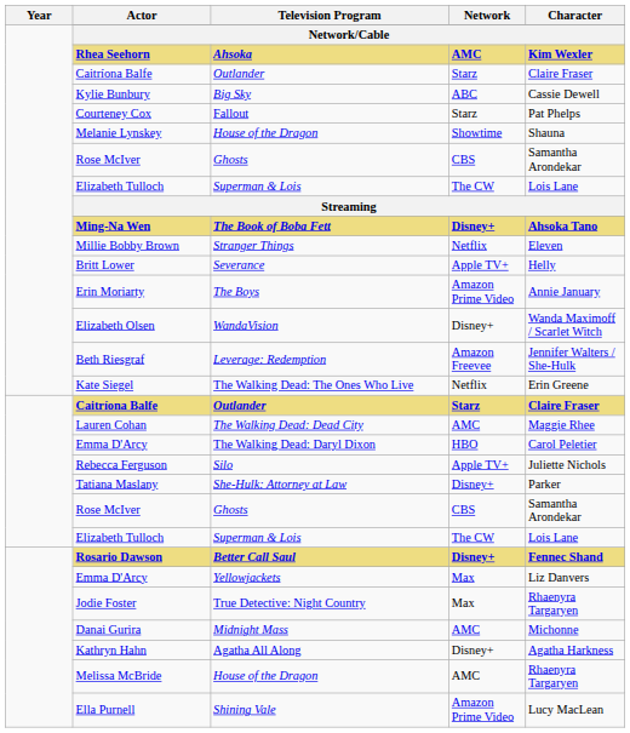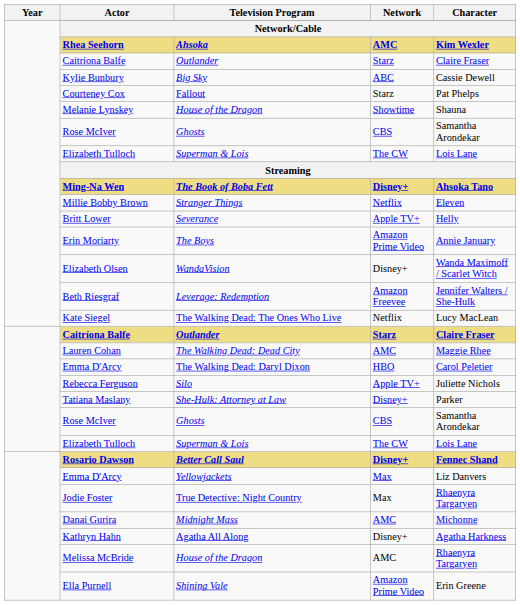Kate Siegel | Character: Erin Greene -> Lucy MacLean
Ella Purnell | Character: Lucy MacLean -> Erin Greene
